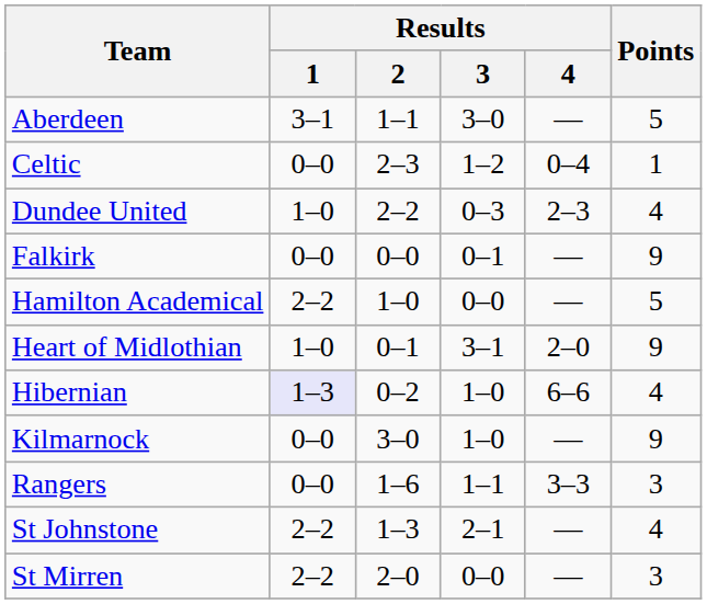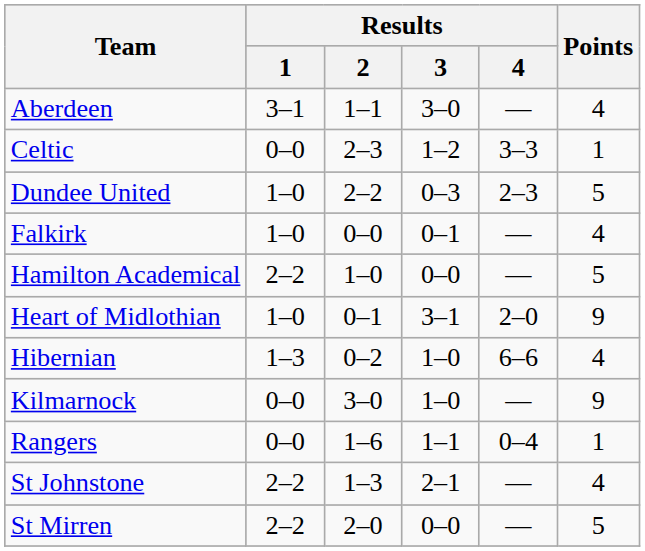Aberdeen | Points: 5 -> 4
Celtic | Results / 4: 0–4 -> 3–3
Dundee United | Points: 4 -> 5
Falkirk | Results / 1: 0–0 -> 1–0
Falkirk | Points: 9 -> 4
Hibernian | Results / 1: lavender background -> no background
Rangers | Results / 4: 3–3 -> 0–4
Rangers | Points: 3 -> 1
St Mirren | Points: 3 -> 5
